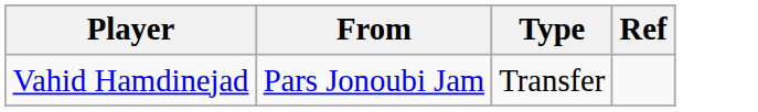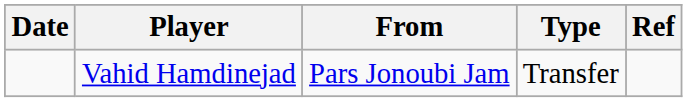+ column: Date
